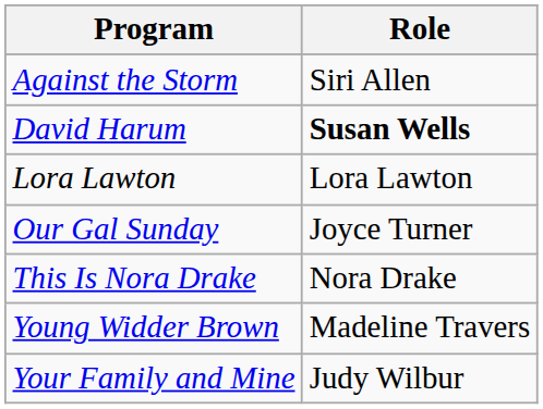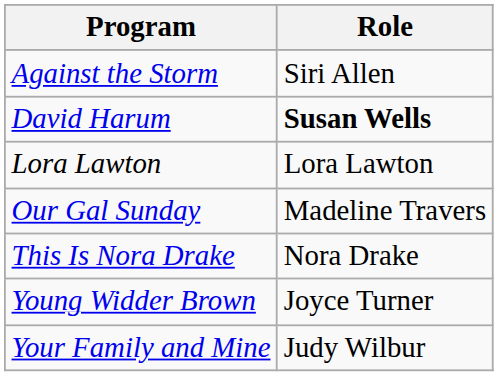Our Gal Sunday | Role: Joyce Turner -> Madeline Travers
Young Widder Brown | Role: Madeline Travers -> Joyce Turner
